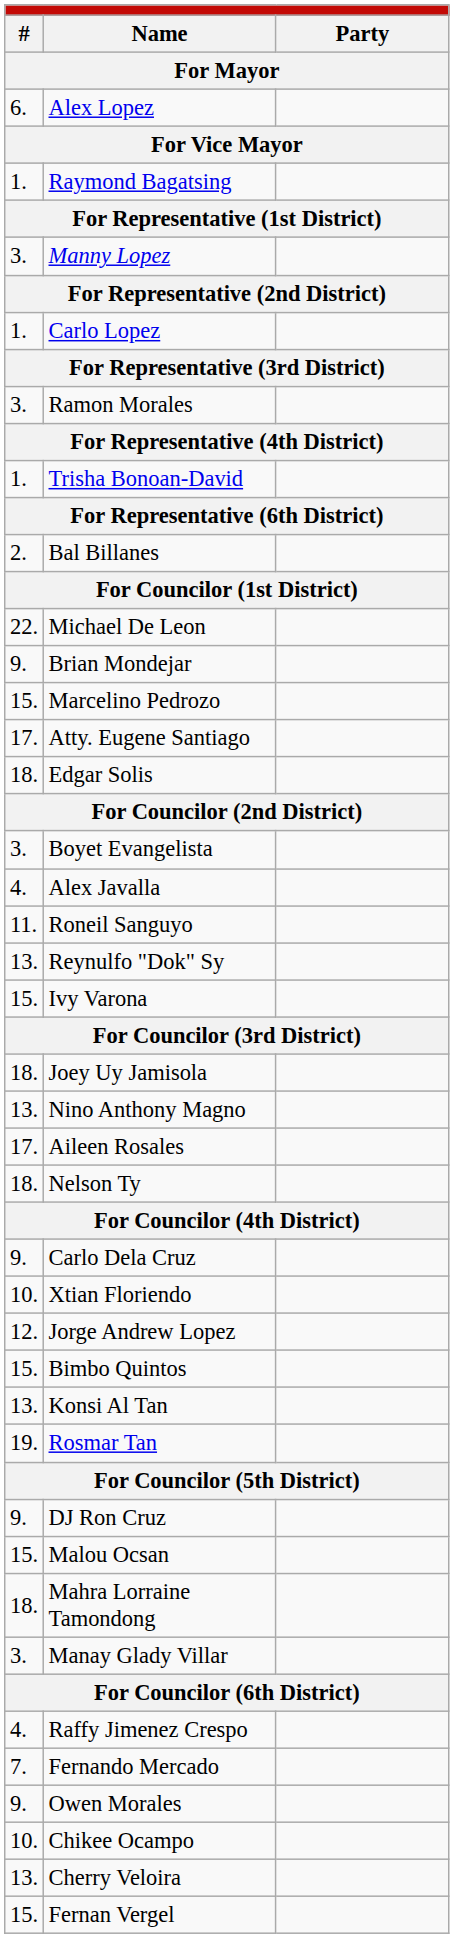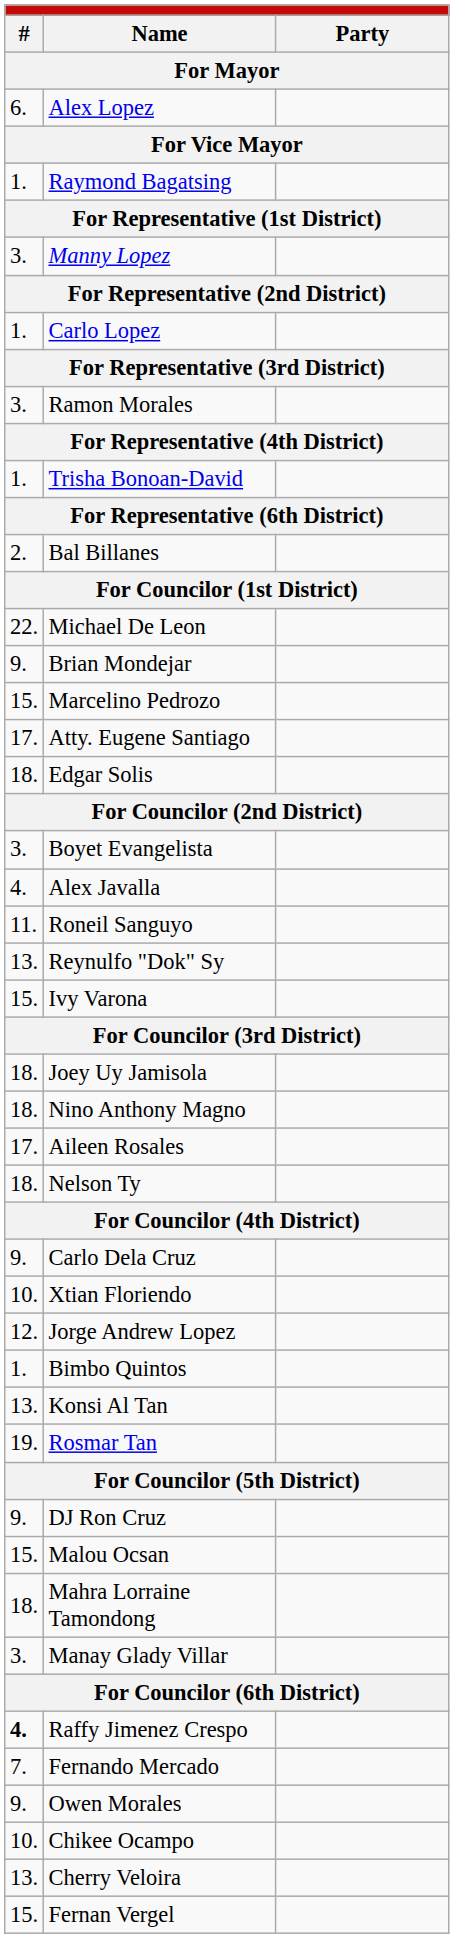Nino Anthony Magno | column 1: 13. -> 18.
Bimbo Quintos | column 1: 15. -> 1.
Raffy Jimenez Crespo | column 1: normal -> bold
